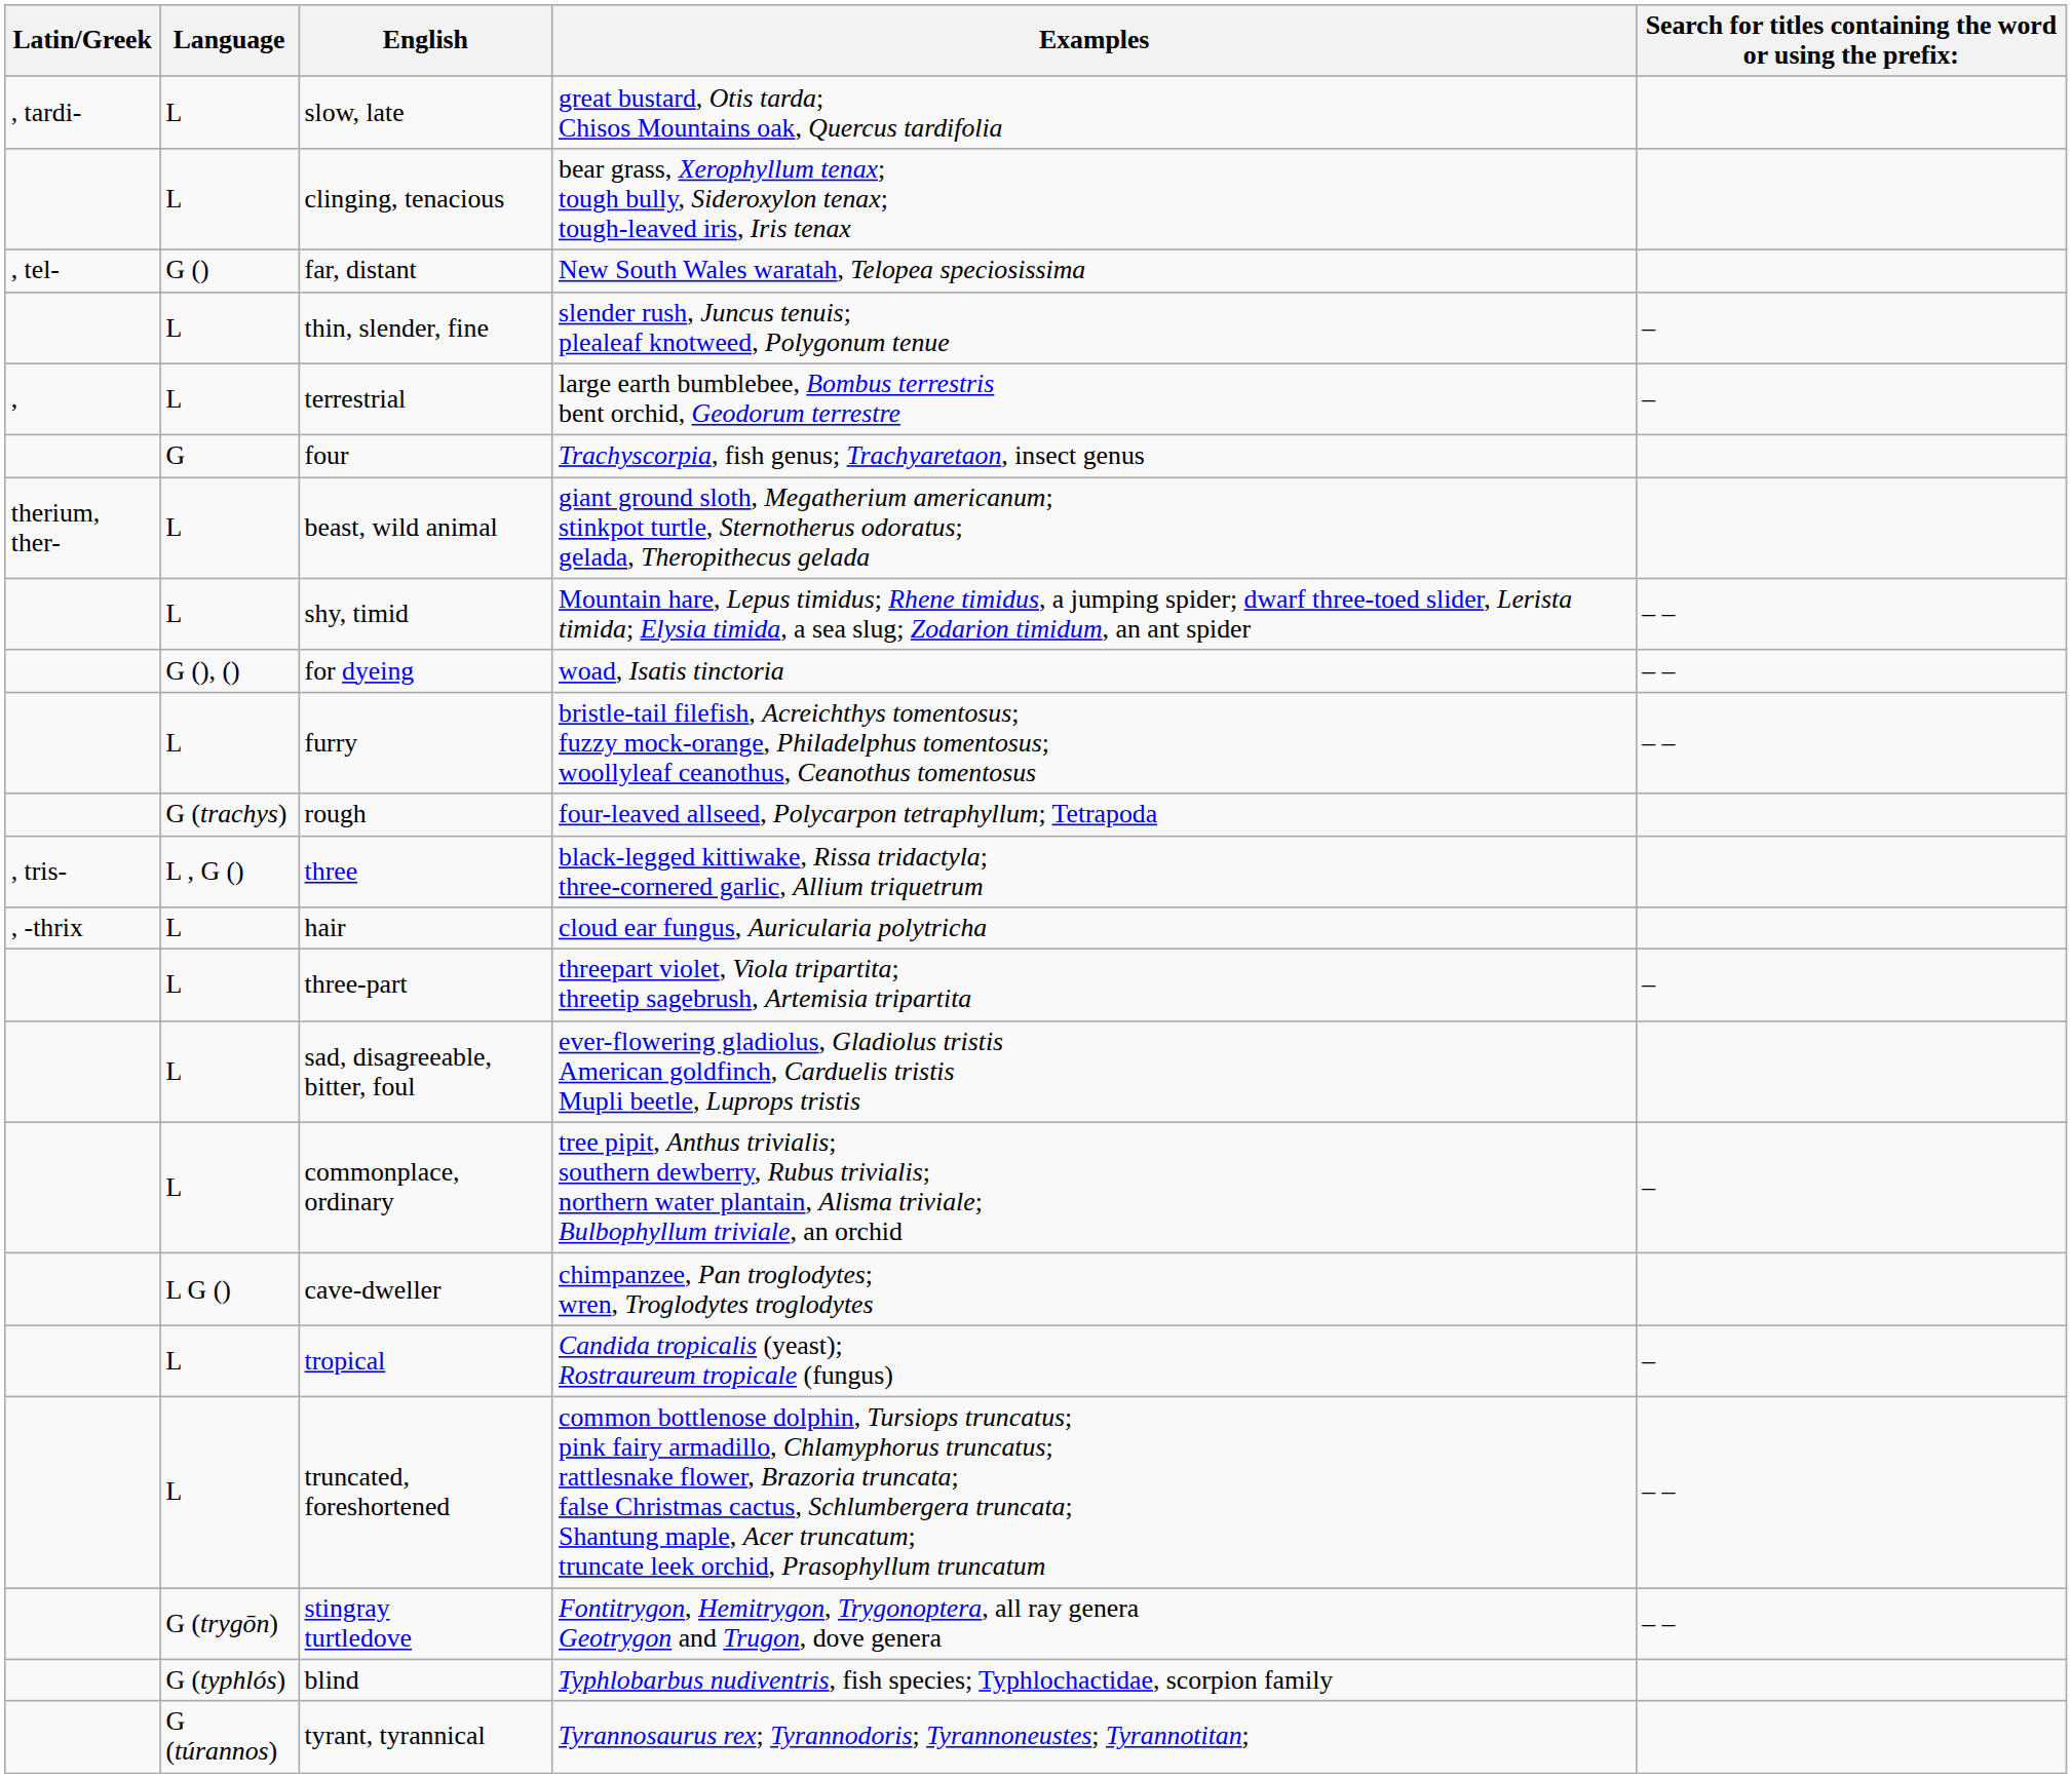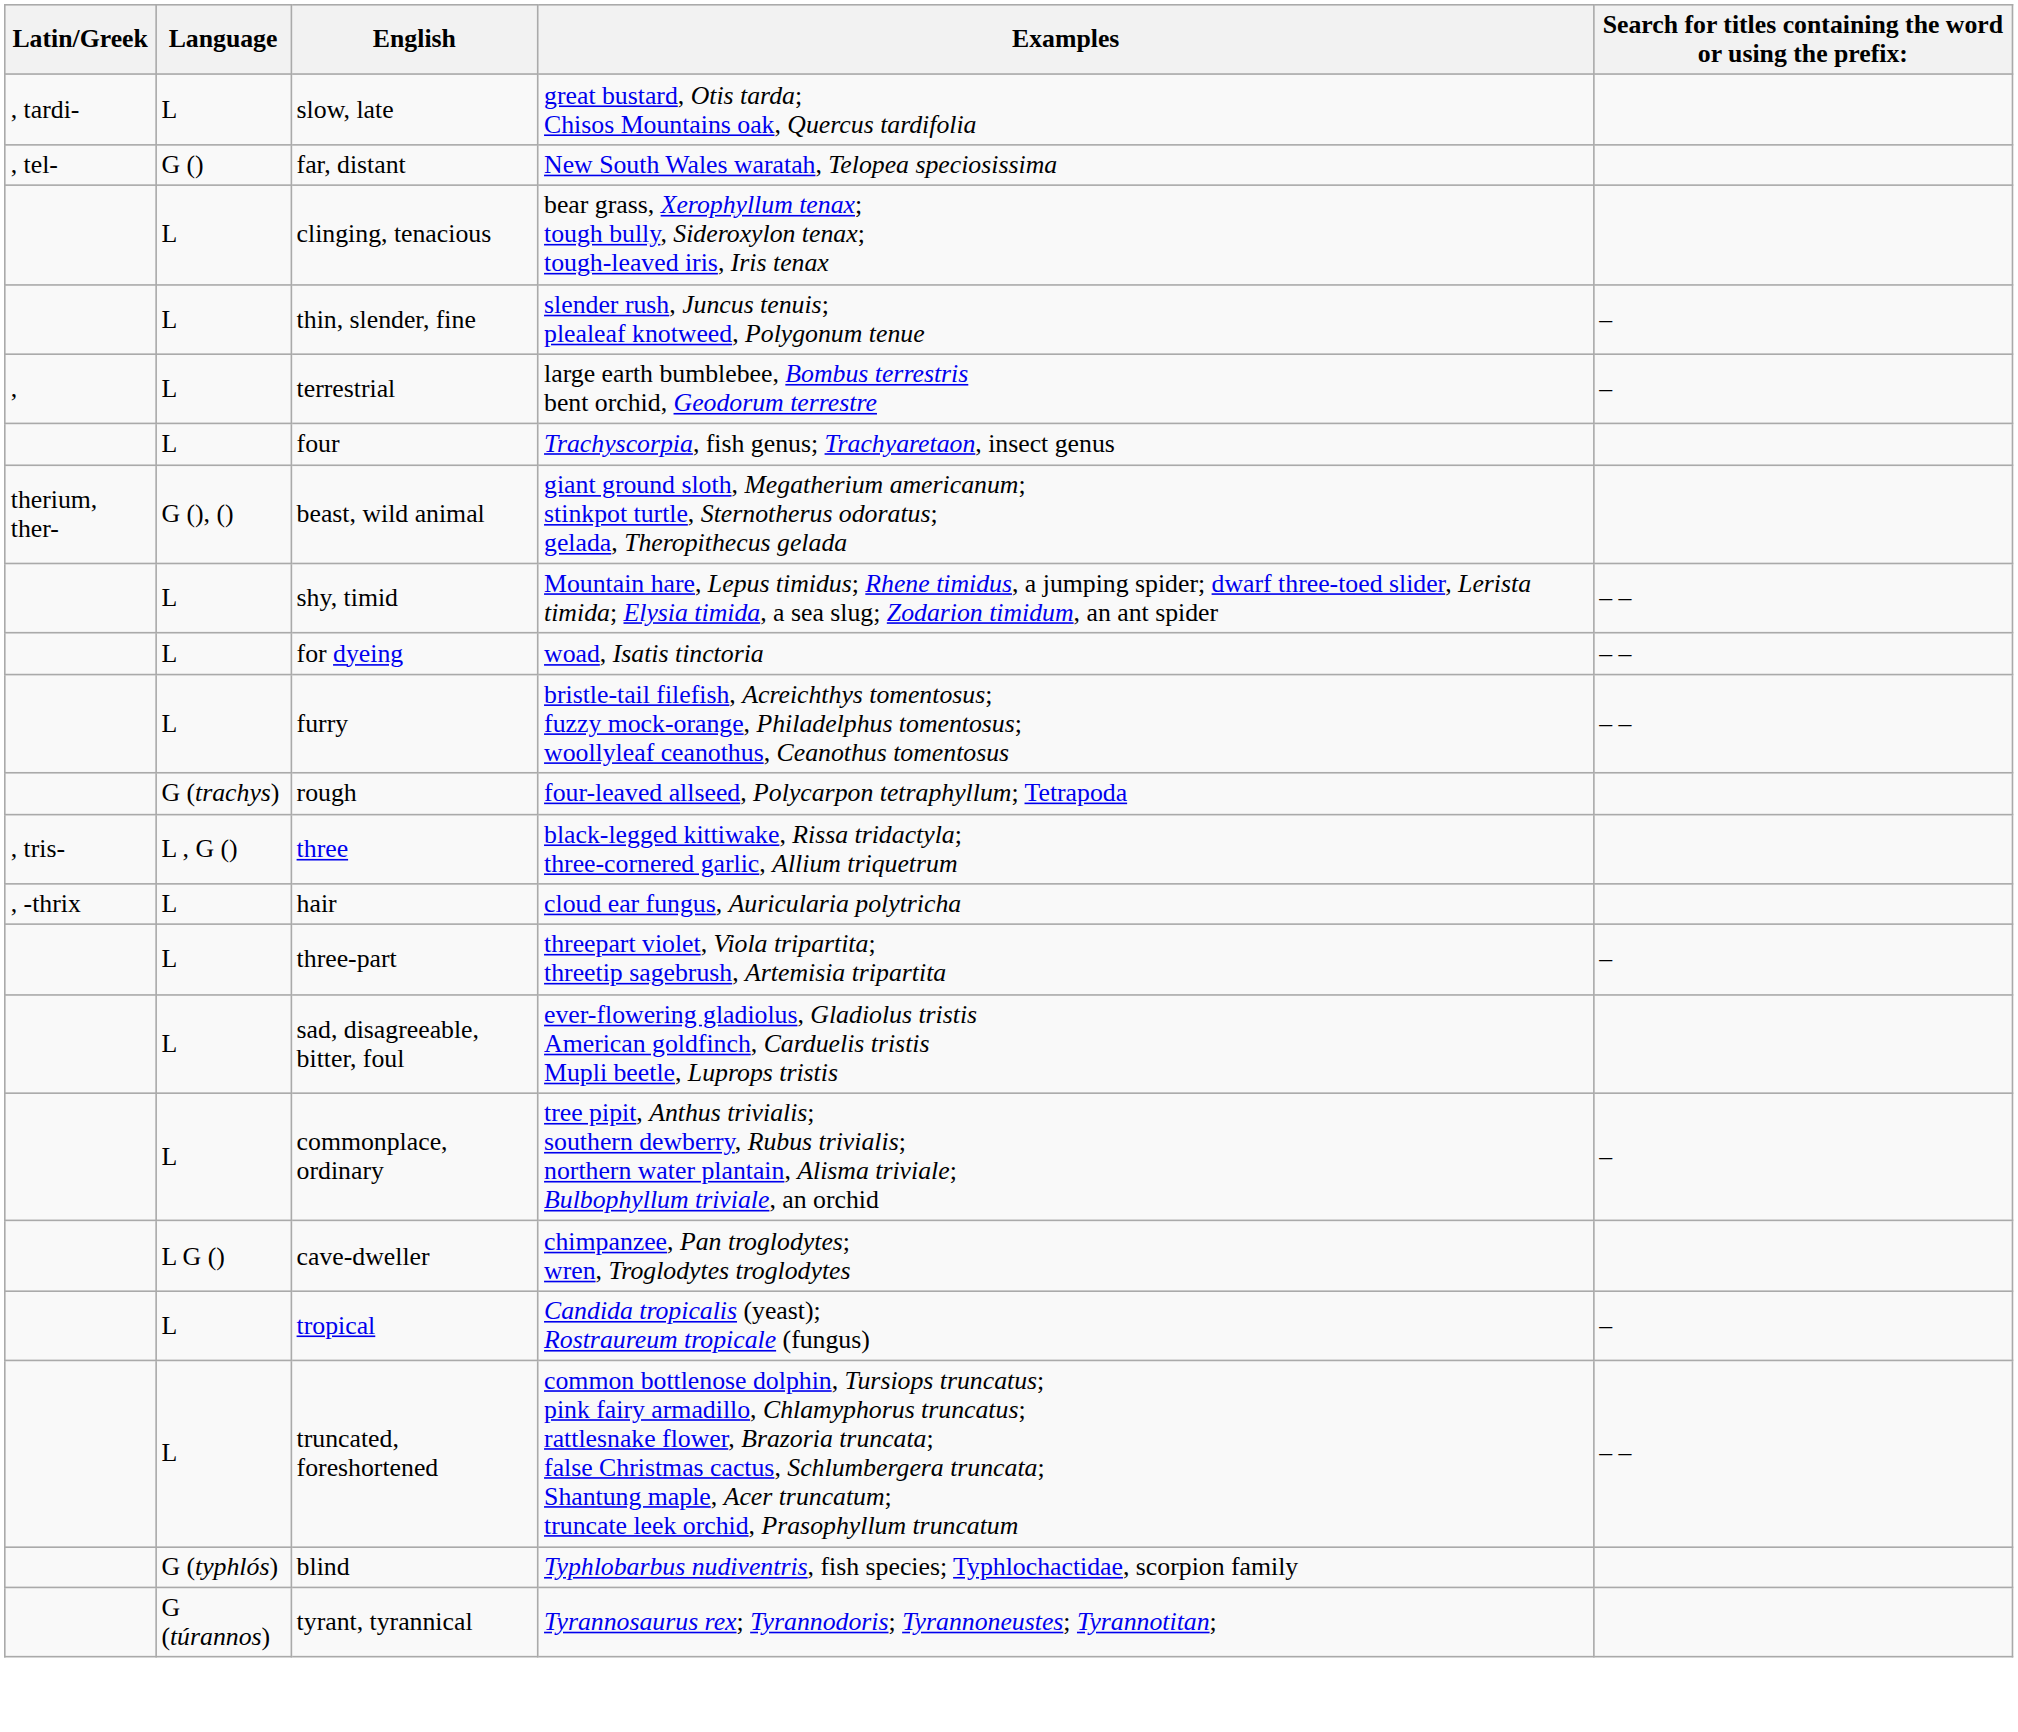rows swapped: far, distant <-> clinging, tenacious
four | Language: G -> L
beast, wild animal | Language: L -> G (), ()
for dyeing | Language: G (), () -> L
- row: G (trygōn) | stingray turtledove | Fontitrygon, Hemitrygon, Trygonoptera, all ray genera Geotrygon and Trugon, dove genera | – –
